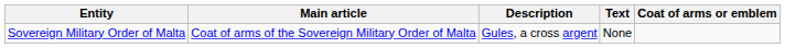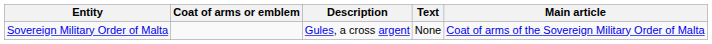columns swapped: Coat of arms or emblem <-> Main article
